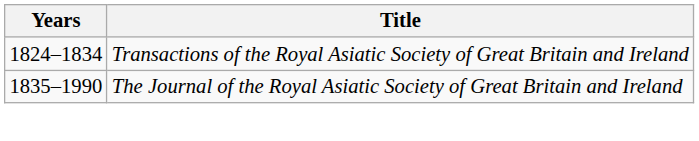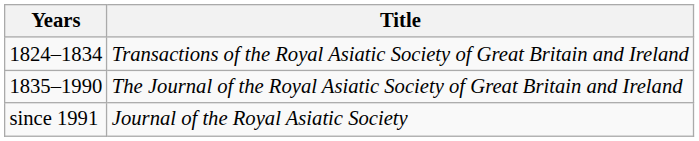+ row: since 1991 | Journal of the Royal Asiatic Society
